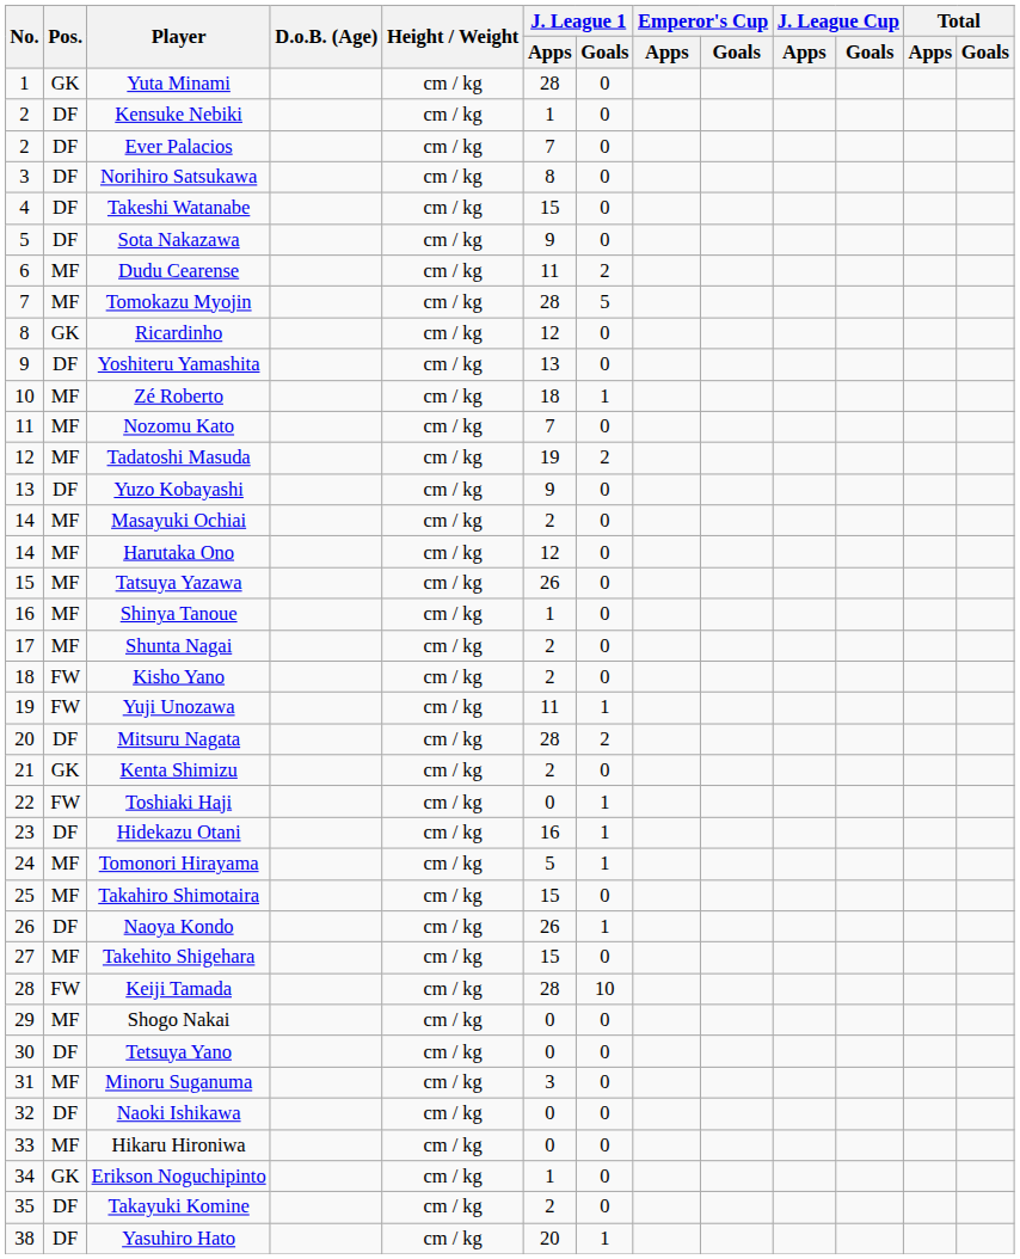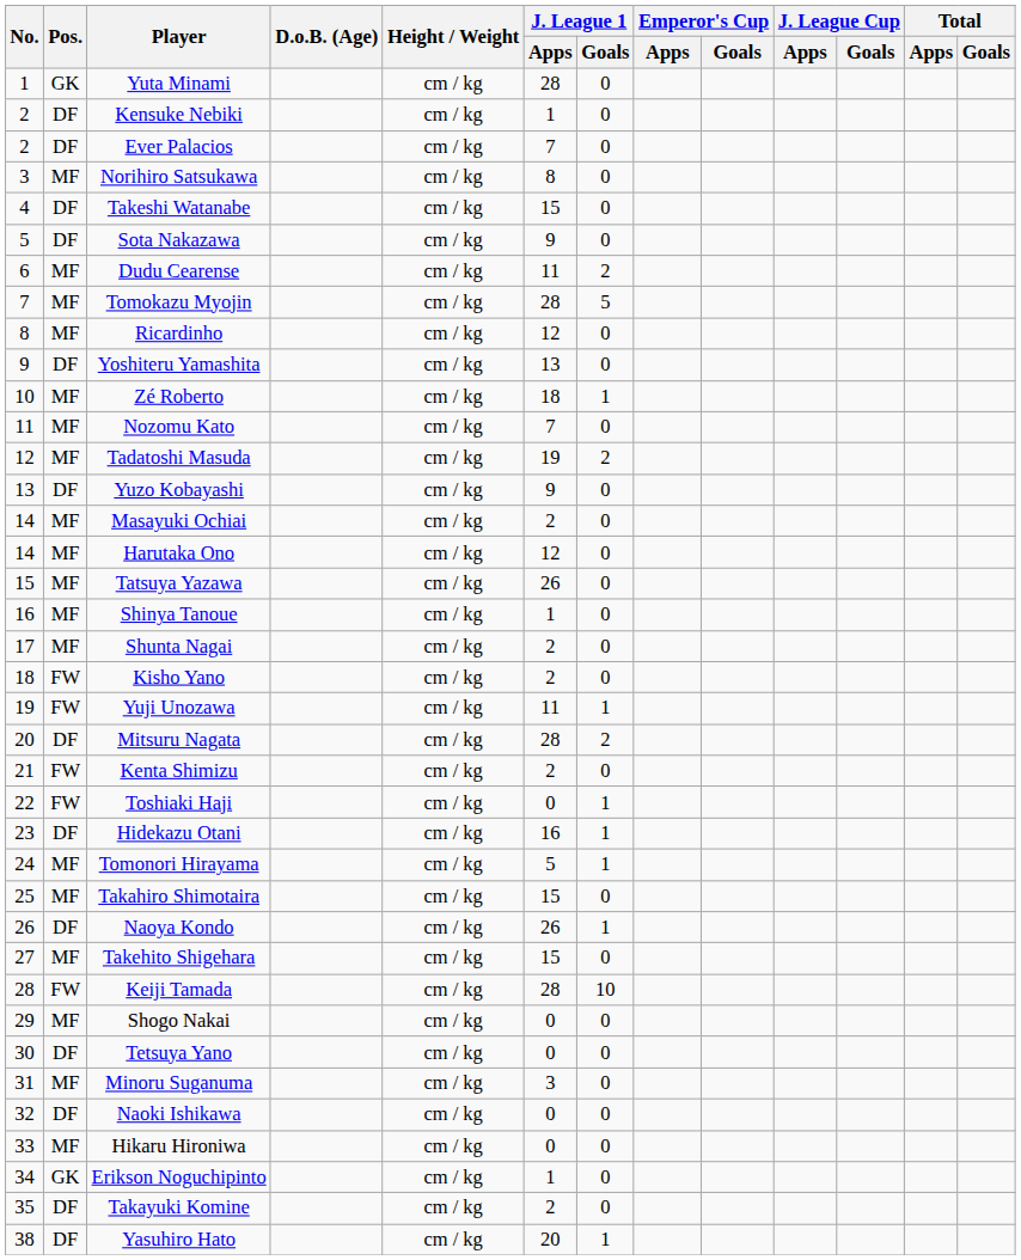Norihiro Satsukawa | Pos.: DF -> MF
Ricardinho | Pos.: GK -> MF
Kenta Shimizu | Pos.: GK -> FW
